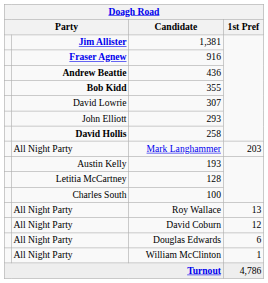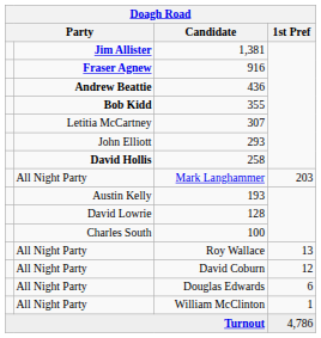307 | column 2: David Lowrie -> Letitia McCartney
128 | column 2: Letitia McCartney -> David Lowrie
